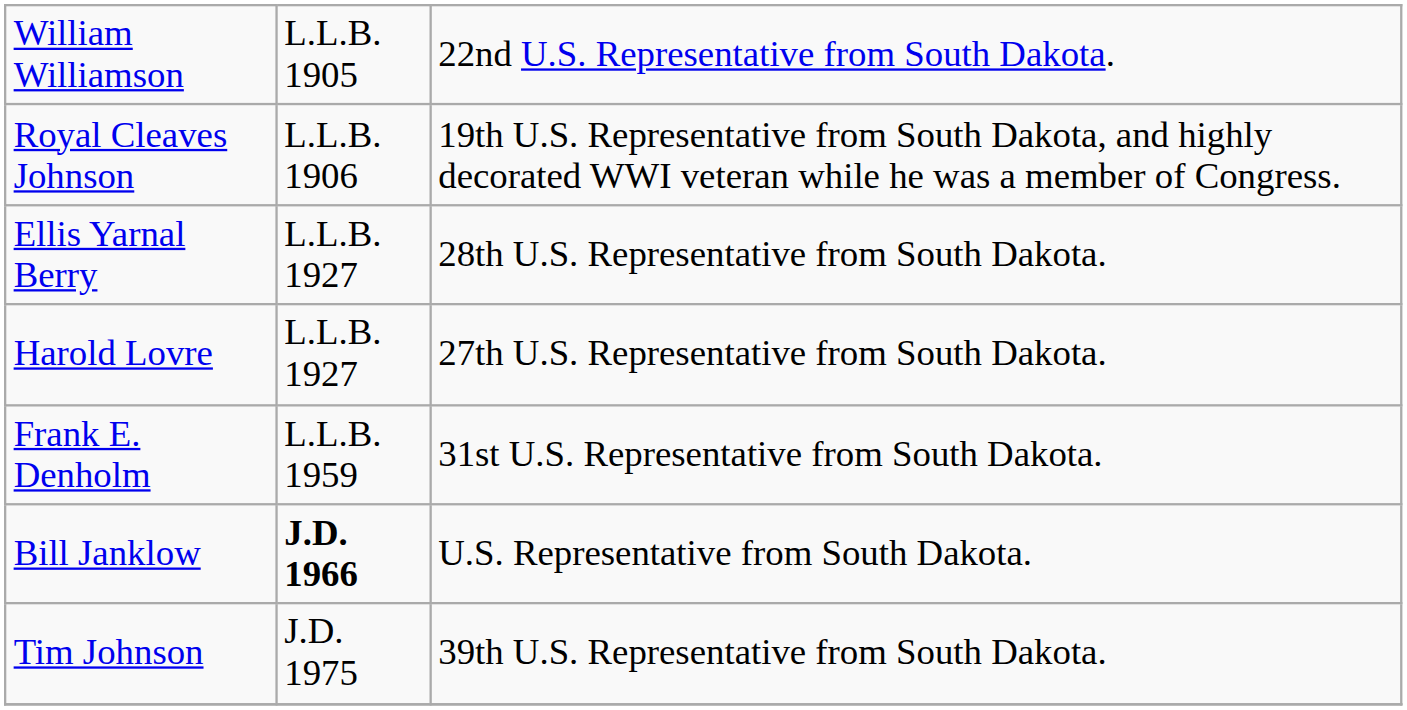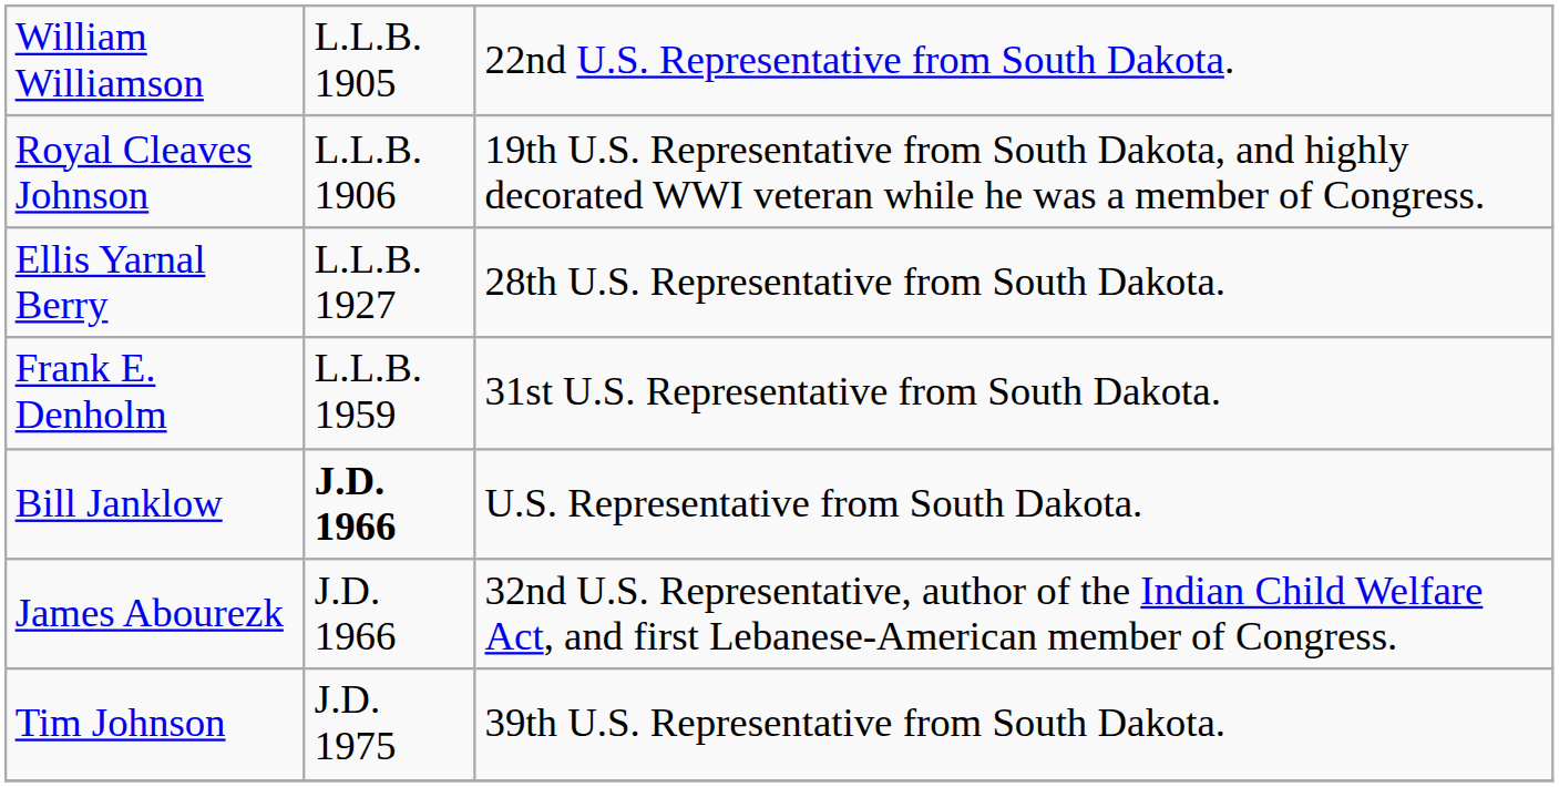- row: Harold Lovre | L.L.B. 1927 | 27th U.S. Representative from South Dakota.
+ row: James Abourezk | J.D. 1966 | 32nd U.S. Representative, author of the Indian Child Welfare Act, and first Lebanese-American member of Congress.
